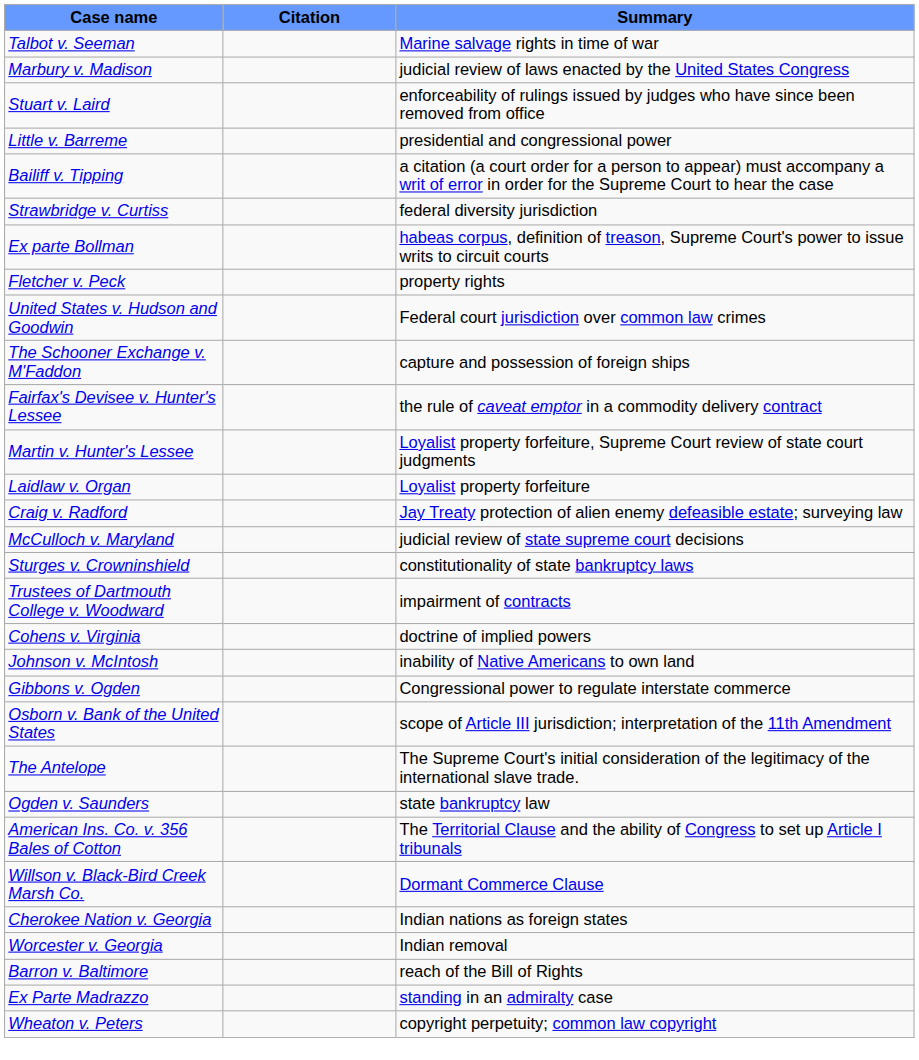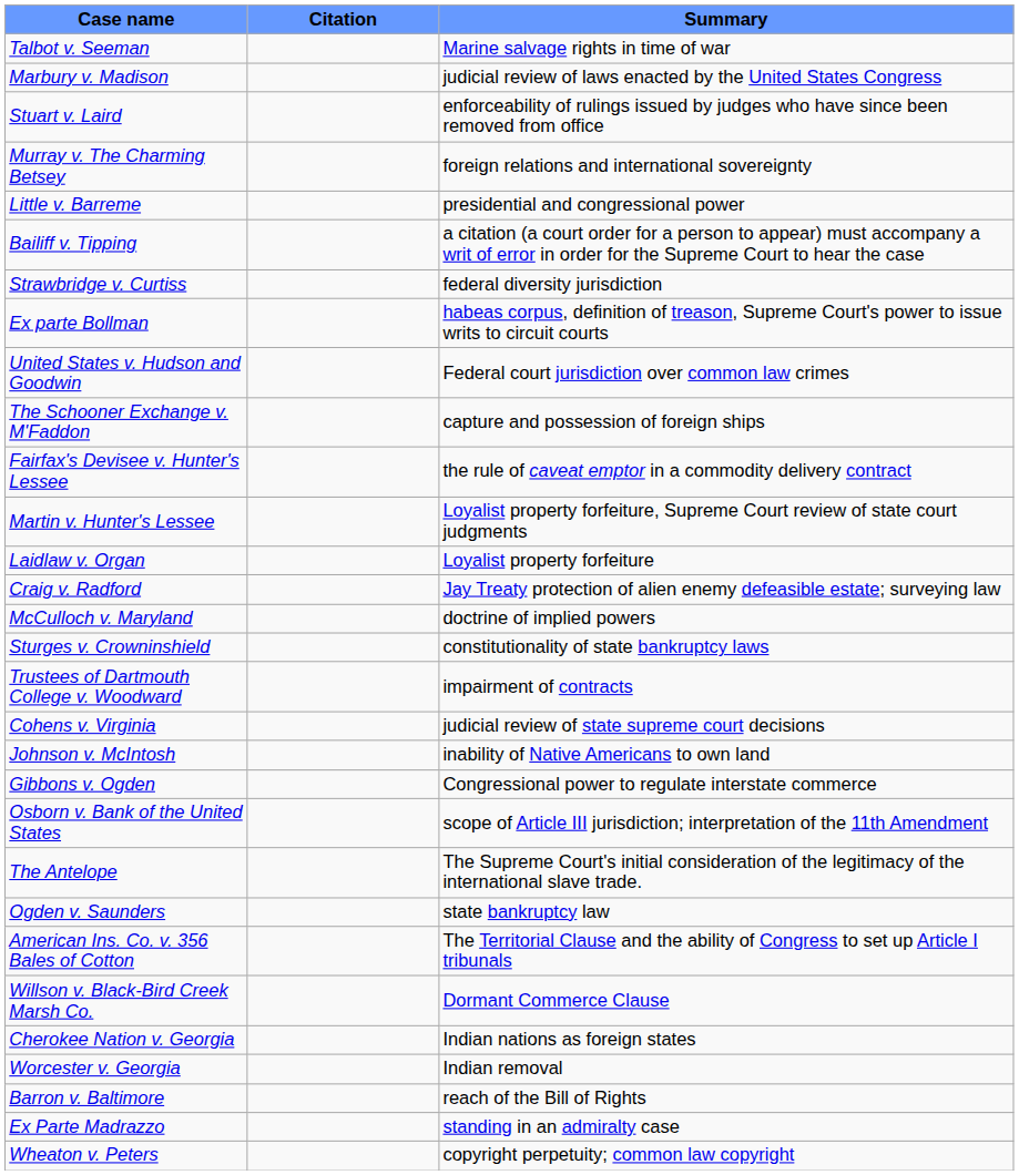+ row: Murray v. The Charming Betsey | foreign relations and international sovereignty
- row: Fletcher v. Peck | property rights
McCulloch v. Maryland | Summary: judicial review of state supreme court decisions -> doctrine of implied powers
Cohens v. Virginia | Summary: doctrine of implied powers -> judicial review of state supreme court decisions
